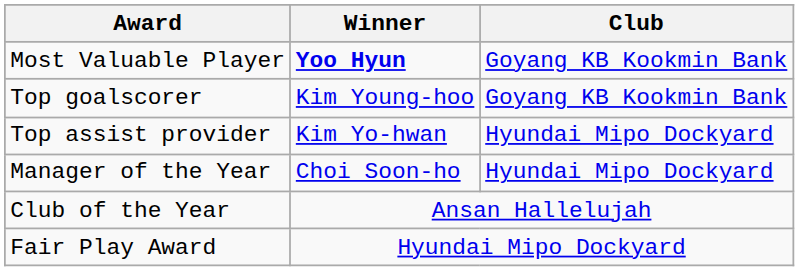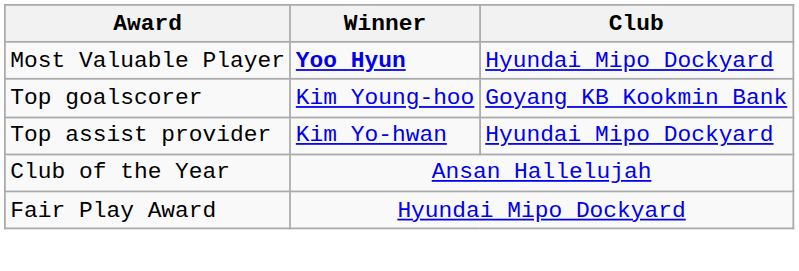Most Valuable Player | Club: Goyang KB Kookmin Bank -> Hyundai Mipo Dockyard
- row: Manager of the Year | Choi Soon-ho | Hyundai Mipo Dockyard
